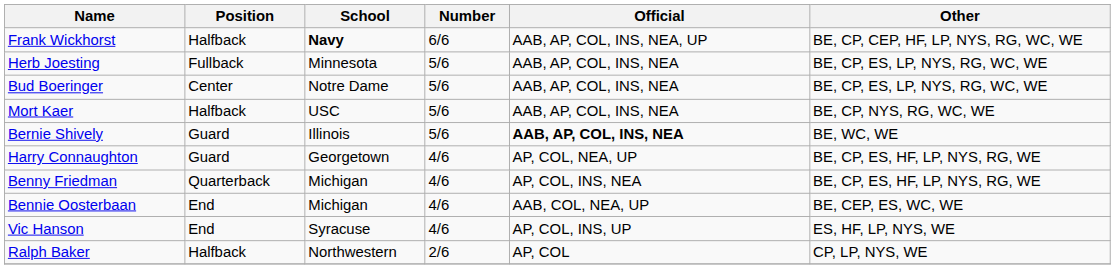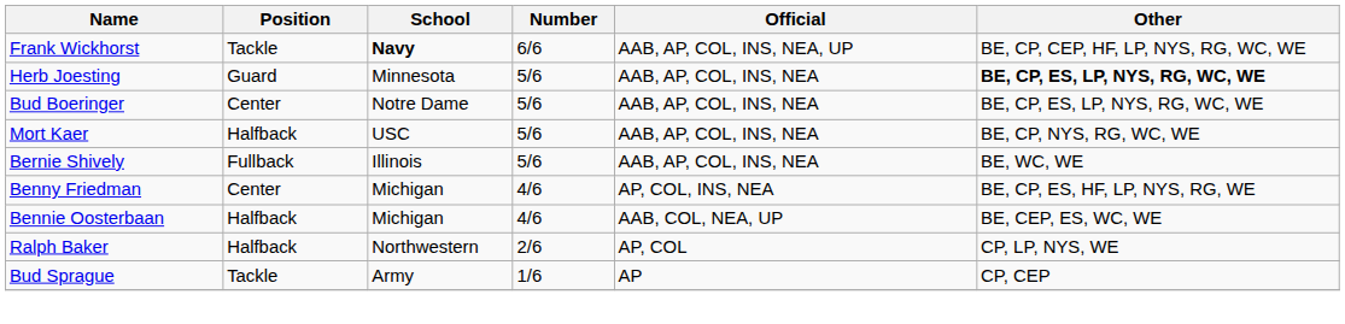Frank Wickhorst | Position: Halfback -> Tackle
Herb Joesting | Position: Fullback -> Guard
Herb Joesting | Other: normal -> bold
Bernie Shively | Position: Guard -> Fullback
Bernie Shively | Official: bold -> normal
- row: Harry Connaughton | Guard | Georgetown | 4/6 | AP, COL, NEA, UP | BE, CP, ES, HF, LP, NYS, RG, WE
Benny Friedman | Position: Quarterback -> Center
Bennie Oosterbaan | Position: End -> Halfback
- row: Vic Hanson | End | Syracuse | 4/6 | AP, COL, INS, UP | ES, HF, LP, NYS, WE
+ row: Bud Sprague | Tackle | Army | 1/6 | AP | CP, CEP
